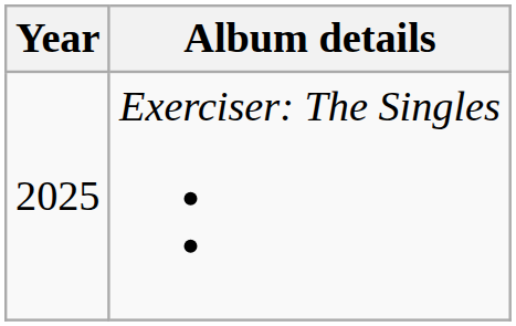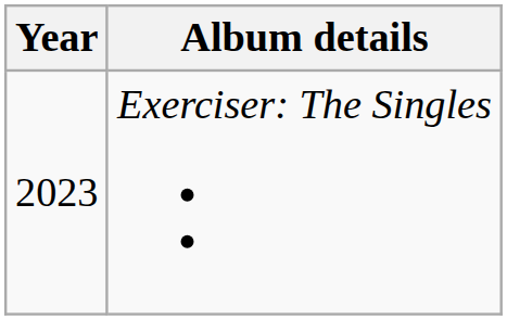Exerciser: The Singles | Year: 2025 -> 2023
